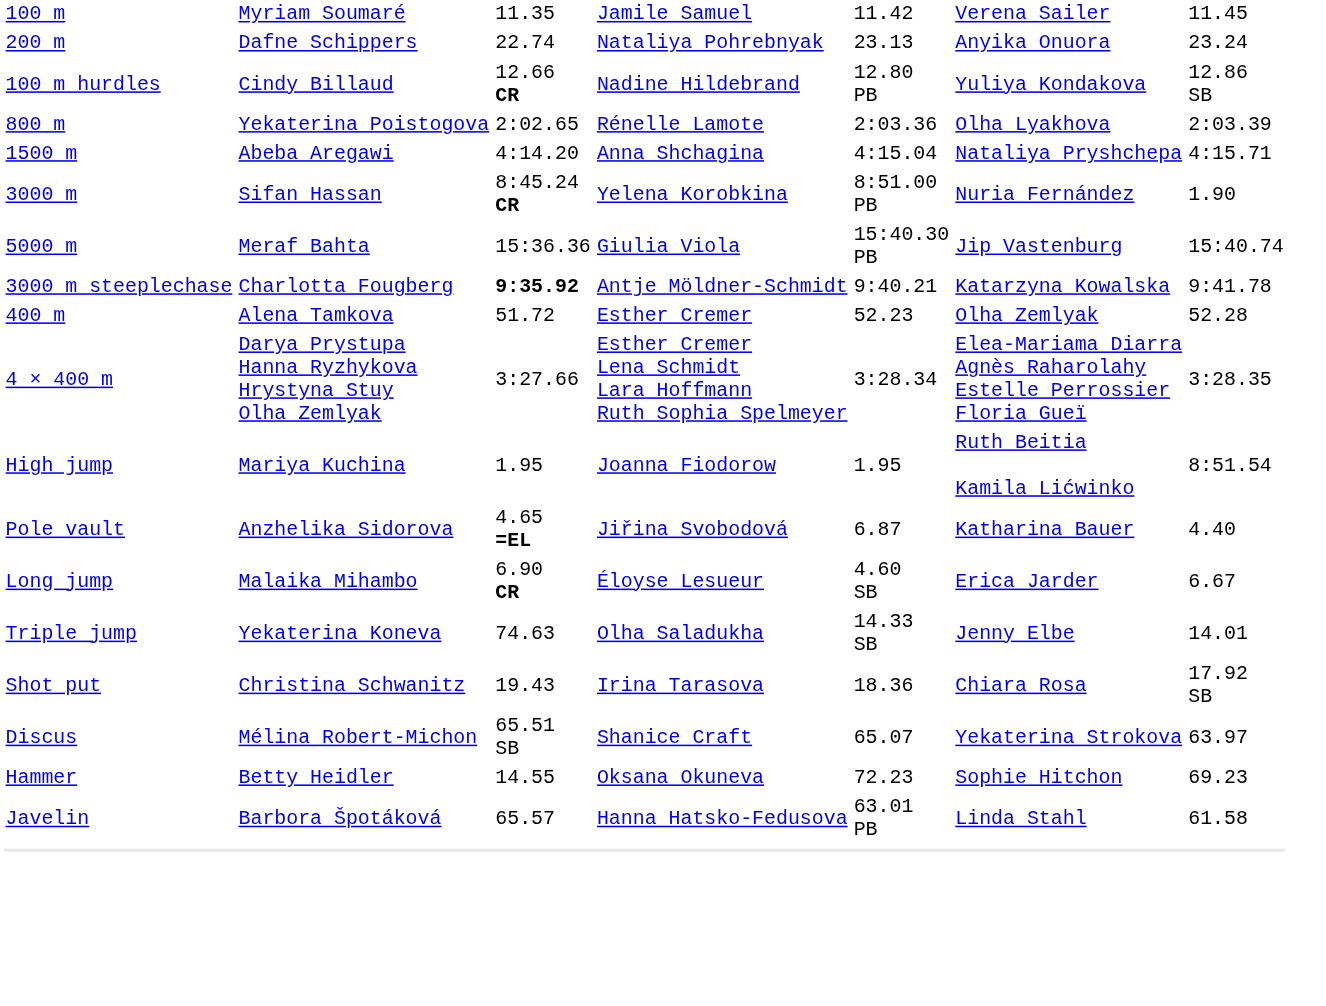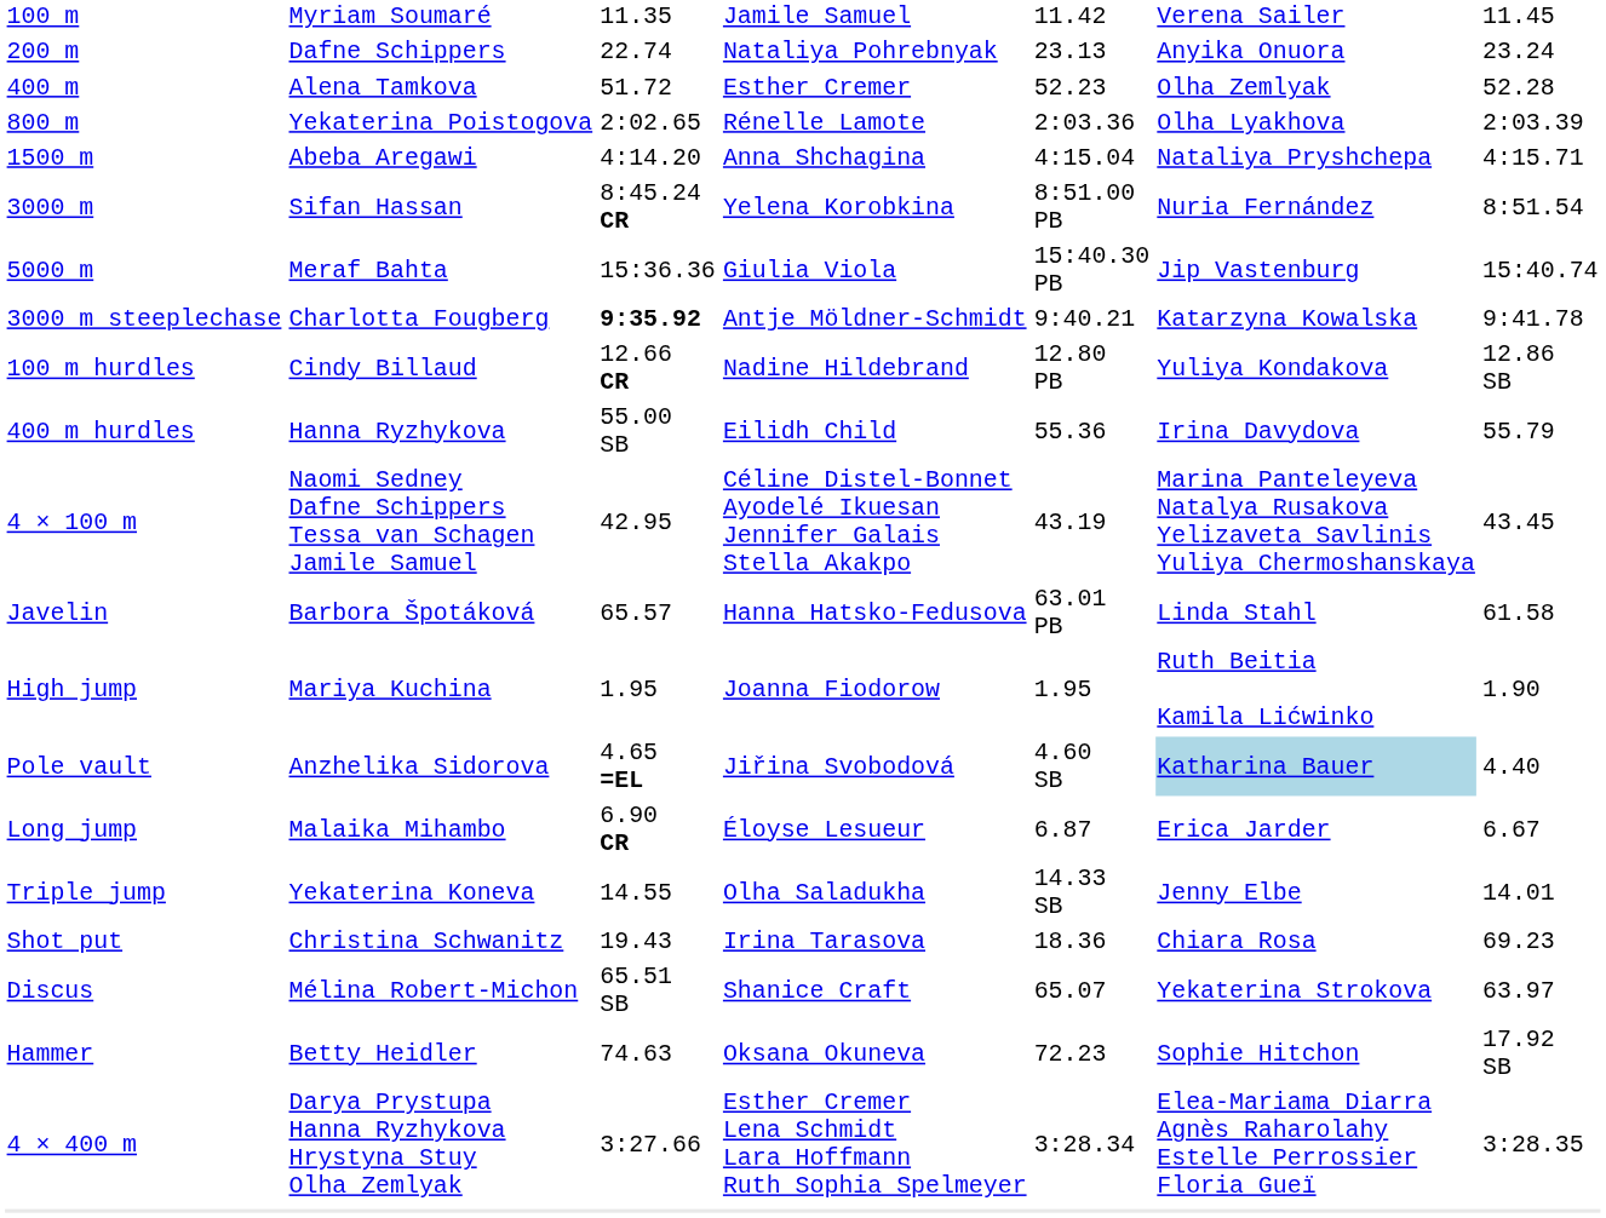rows swapped: 400 m <-> 100 m hurdles
3000 m | column 7: 1.90 -> 8:51.54
+ row: 400 m hurdles | Hanna Ryzhykova | 55.00 SB | Eilidh Child | 55.36 | Irina Davydova | 55.79
+ row: 4 × 100 m | Naomi Sedney Dafne Schippers Tessa van Schagen Jamile Samuel | 42.95 | Céline Distel-Bonnet Ayodelé Ikuesan Jennifer Galais Stella Akakpo | 43.19 | Marina Panteleyeva Natalya Rusakova Yelizaveta Savlinis Yuliya Chermoshanskaya | 43.45
rows swapped: 4 × 400 m <-> Javelin
High jump | column 7: 8:51.54 -> 1.90
Pole vault | column 5: 6.87 -> 4.60 SB
Pole vault | column 6: no background -> lightblue background
Long jump | column 5: 4.60 SB -> 6.87
Triple jump | column 3: 74.63 -> 14.55
Shot put | column 7: 17.92 SB -> 69.23
Hammer | column 3: 14.55 -> 74.63
Hammer | column 7: 69.23 -> 17.92 SB
